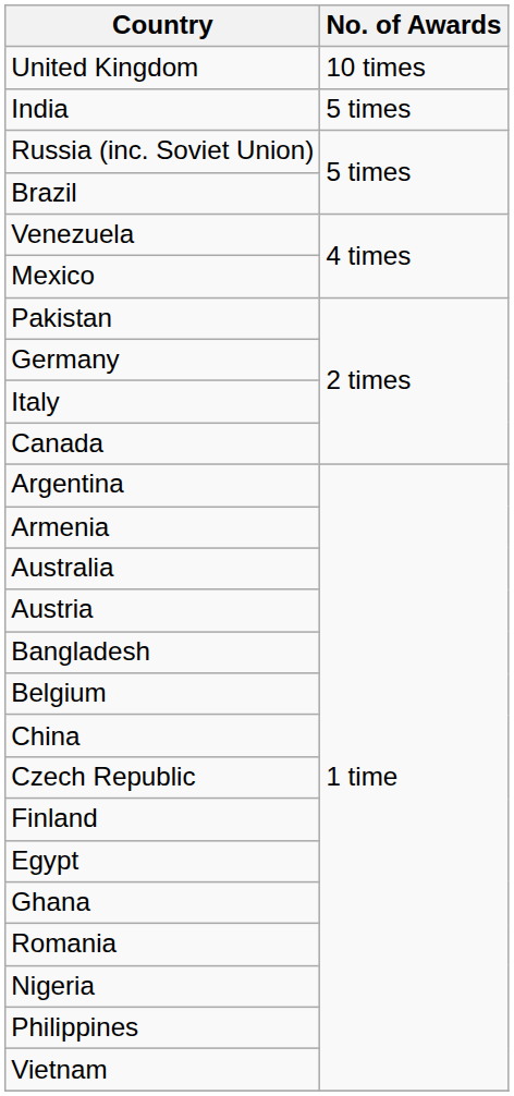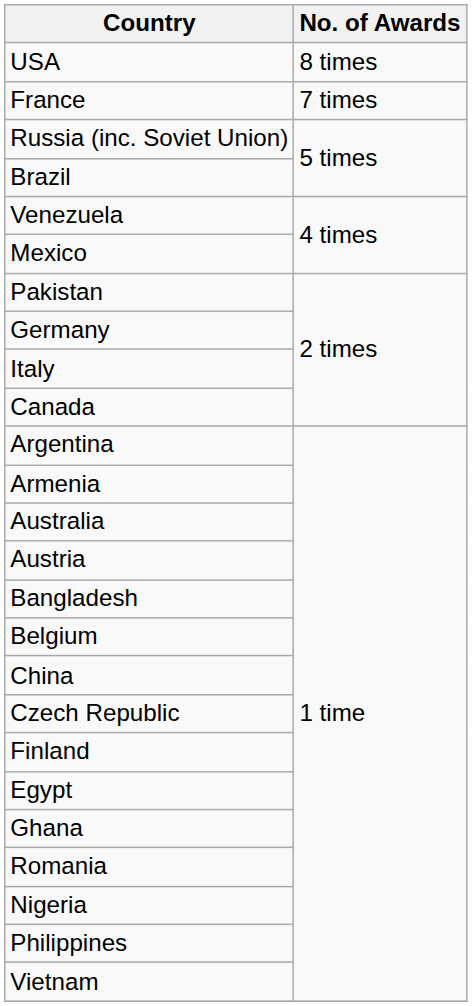- row: United Kingdom | 10 times
+ row: USA | 8 times
+ row: France | 7 times
- row: India | 5 times
